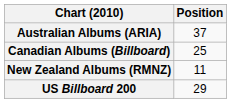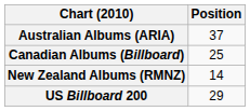New Zealand Albums (RMNZ) | Position: 11 -> 14
